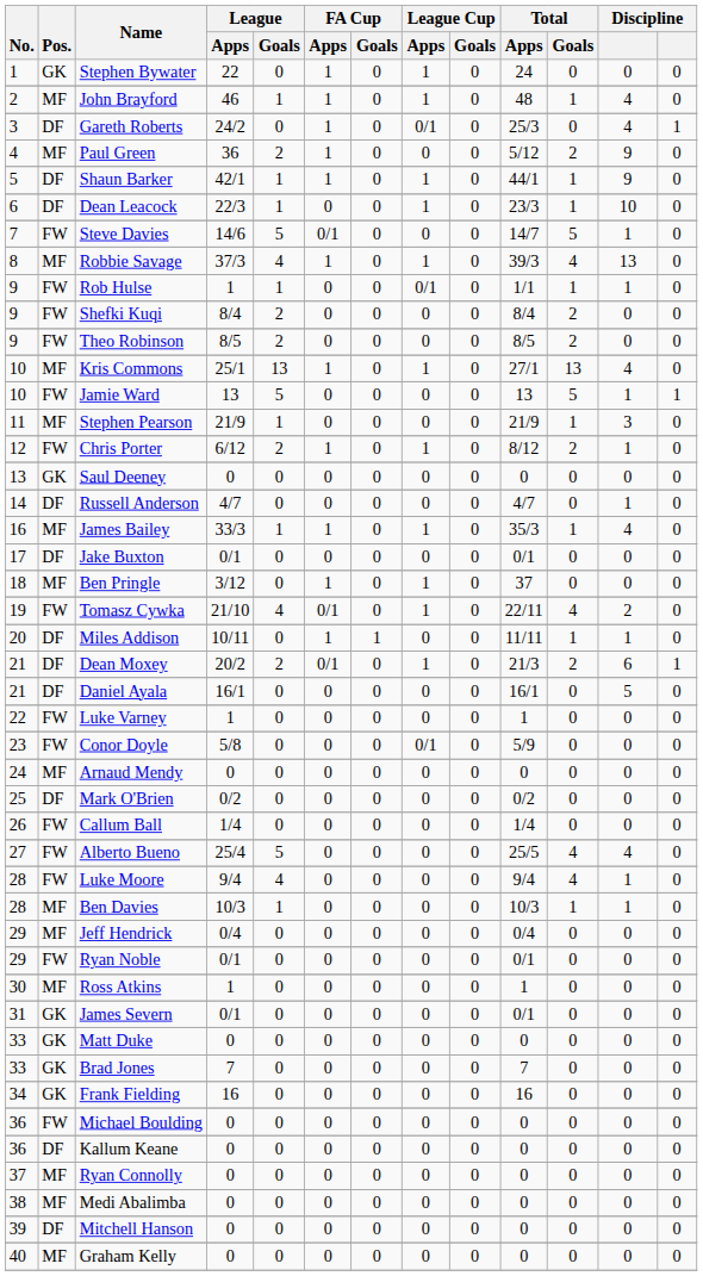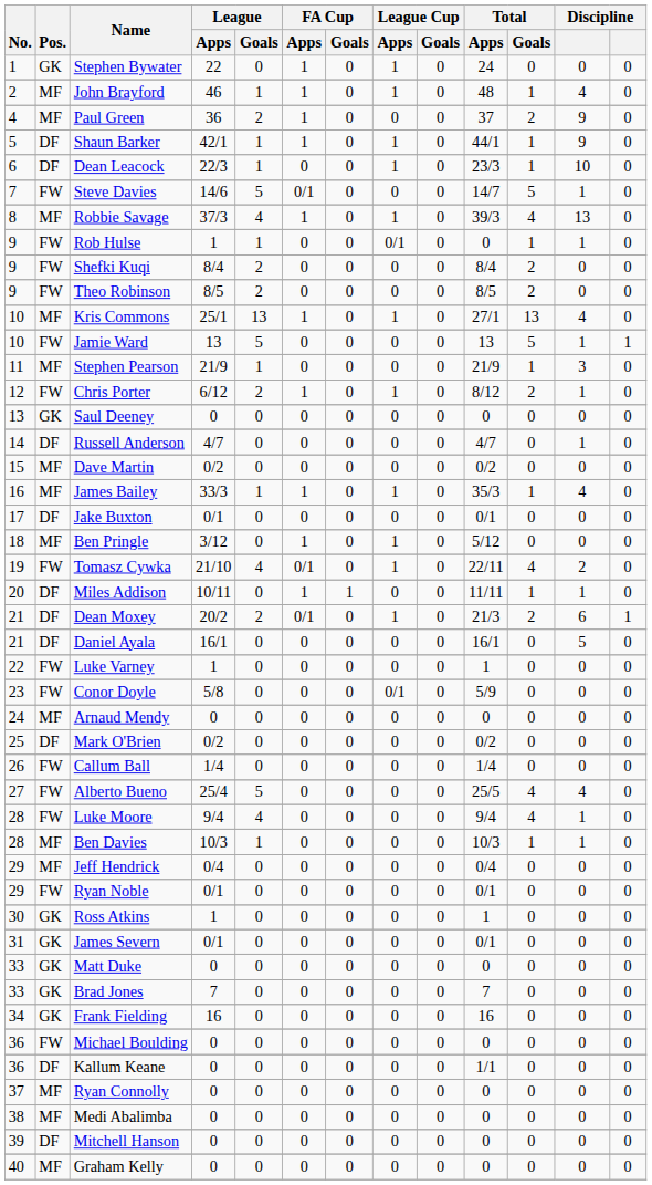- row: 3 | DF | Gareth Roberts | 24/2 | 0 | 1 | 0 | 0/1 | 0 | 25/3 | 0 | 4 | 1
Paul Green | Total / Apps: 5/12 -> 37
Rob Hulse | Total / Apps: 1/1 -> 0
+ row: 15 | MF | Dave Martin | 0/2 | 0 | 0 | 0 | 0 | 0 | 0/2 | 0 | 0 | 0
Ben Pringle | Total / Apps: 37 -> 5/12
Ross Atkins | Pos.: MF -> GK
Kallum Keane | Total / Apps: 0 -> 1/1
